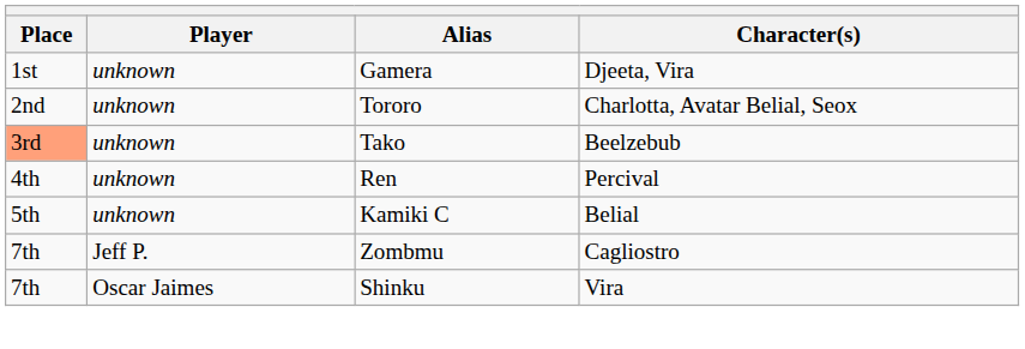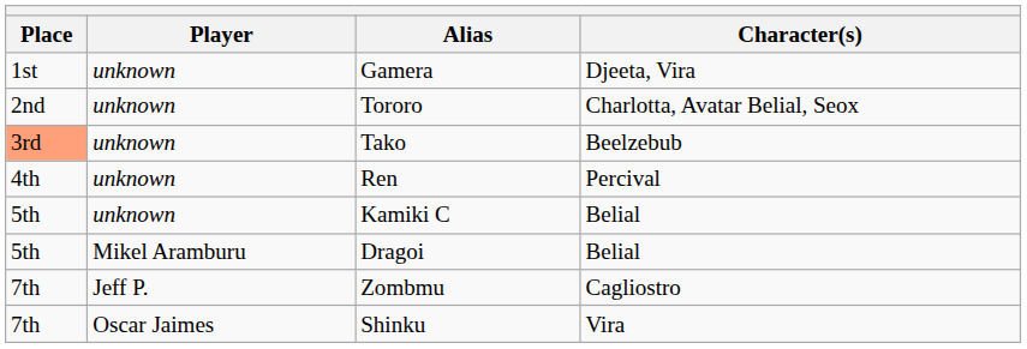+ row: 5th | Mikel Aramburu | Dragoi | Belial
